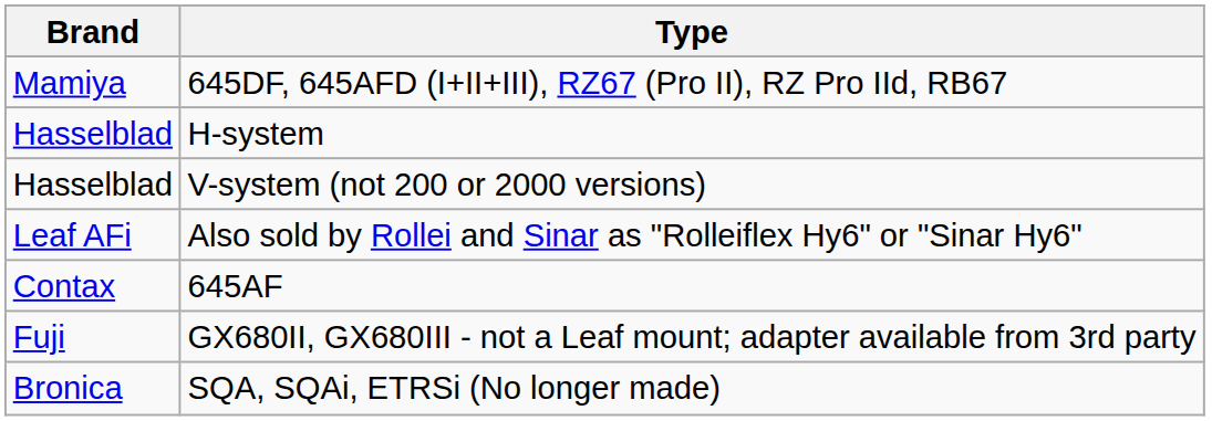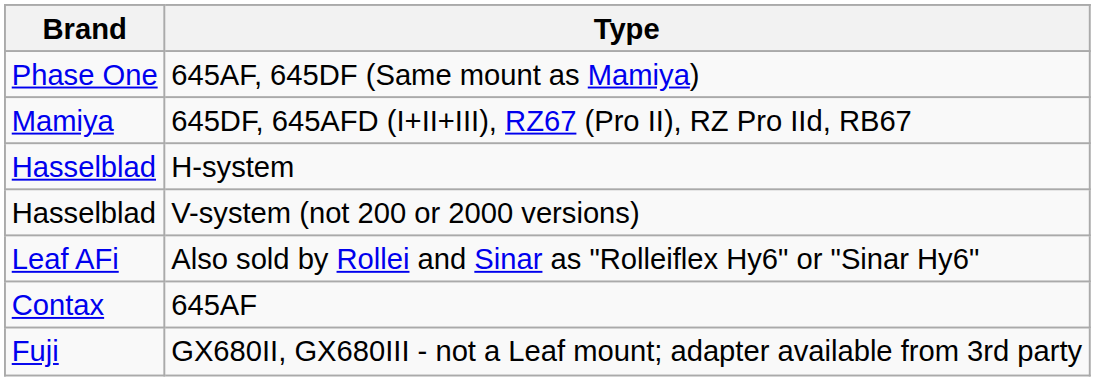+ row: Phase One | 645AF, 645DF (Same mount as Mamiya)
- row: Bronica | SQA, SQAi, ETRSi (No longer made)
